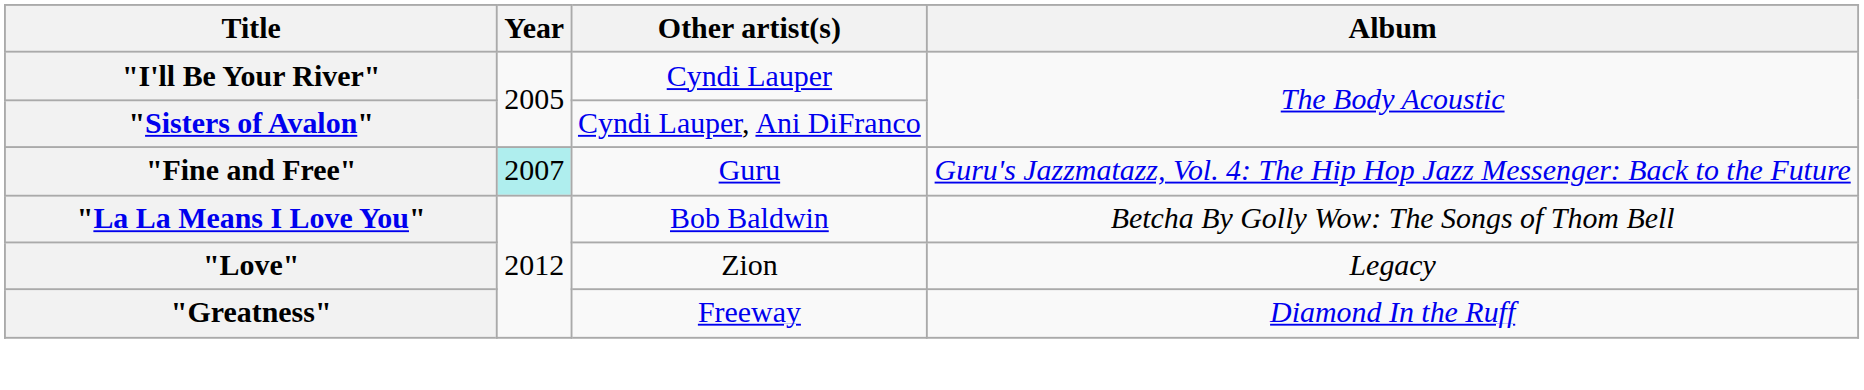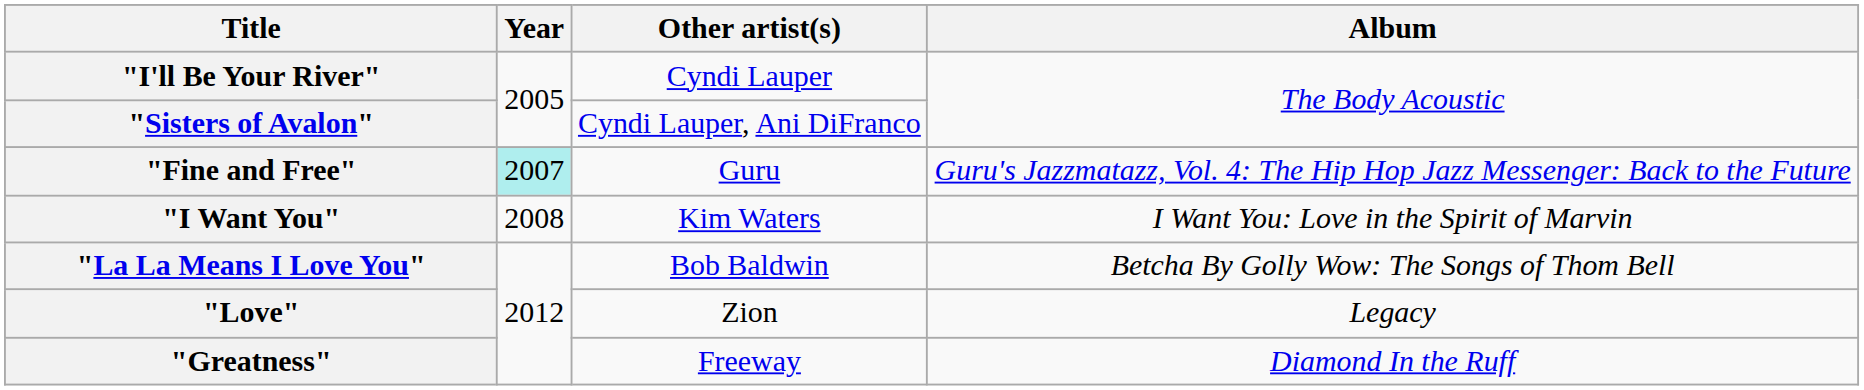+ row: "I Want You" | 2008 | Kim Waters | I Want You: Love in the Spirit of Marvin
